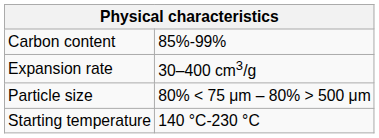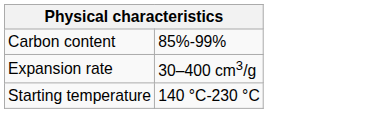- row: Particle size | 80% 500 μm
